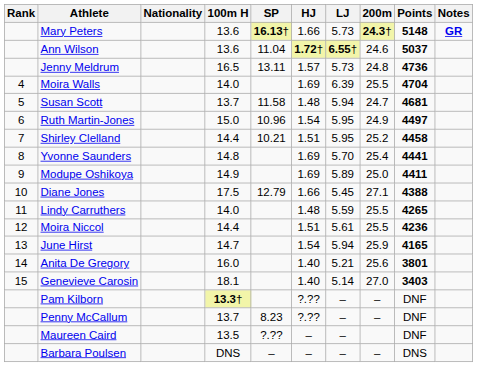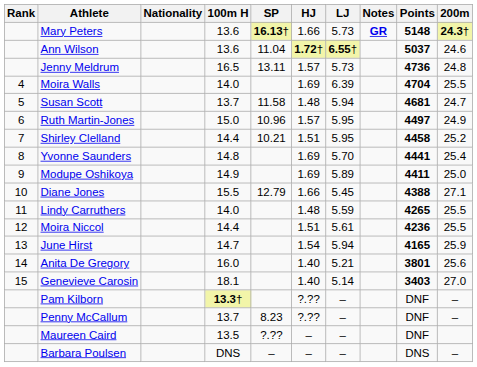columns swapped: 200m <-> Notes
Ruth Martin-Jones | HJ: 1.54 -> 1.57
Diane Jones | 100m H: 17.5 -> 15.5
